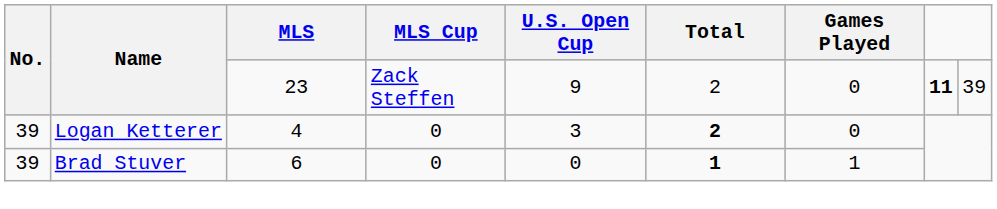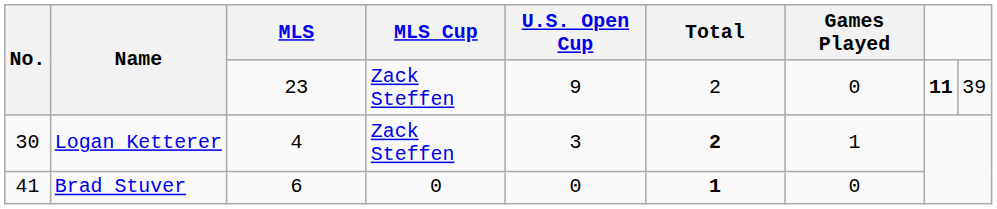Logan Ketterer | No.: 39 -> 30
Logan Ketterer | MLS Cup: 0 -> Zack Steffen
Logan Ketterer | Games Played: 0 -> 1
Brad Stuver | No.: 39 -> 41
Brad Stuver | Games Played: 1 -> 0
